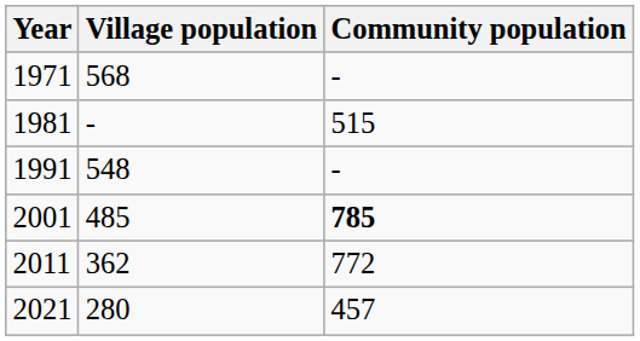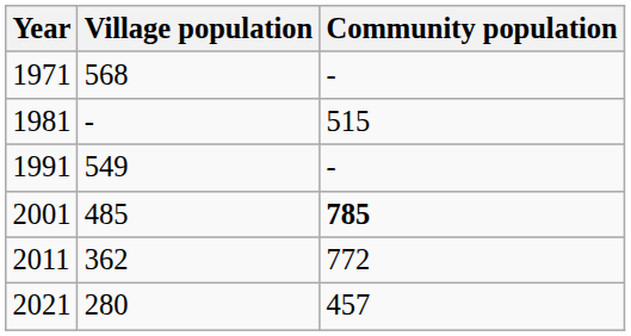1991 | Village population: 548 -> 549
